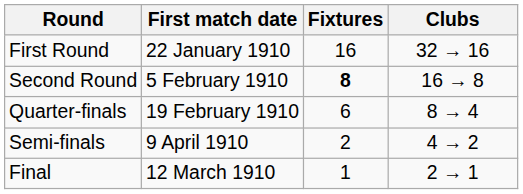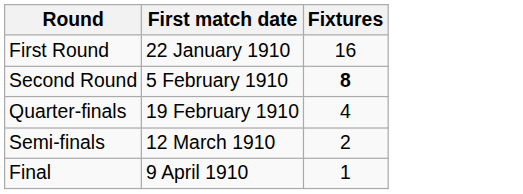- column: Clubs | 32 → 16 | 16 → 8 | 8 → 4 | 4 → 2 | 2 → 1
Quarter-finals | Fixtures: 6 -> 4
Semi-finals | First match date: 9 April 1910 -> 12 March 1910
Final | First match date: 12 March 1910 -> 9 April 1910
